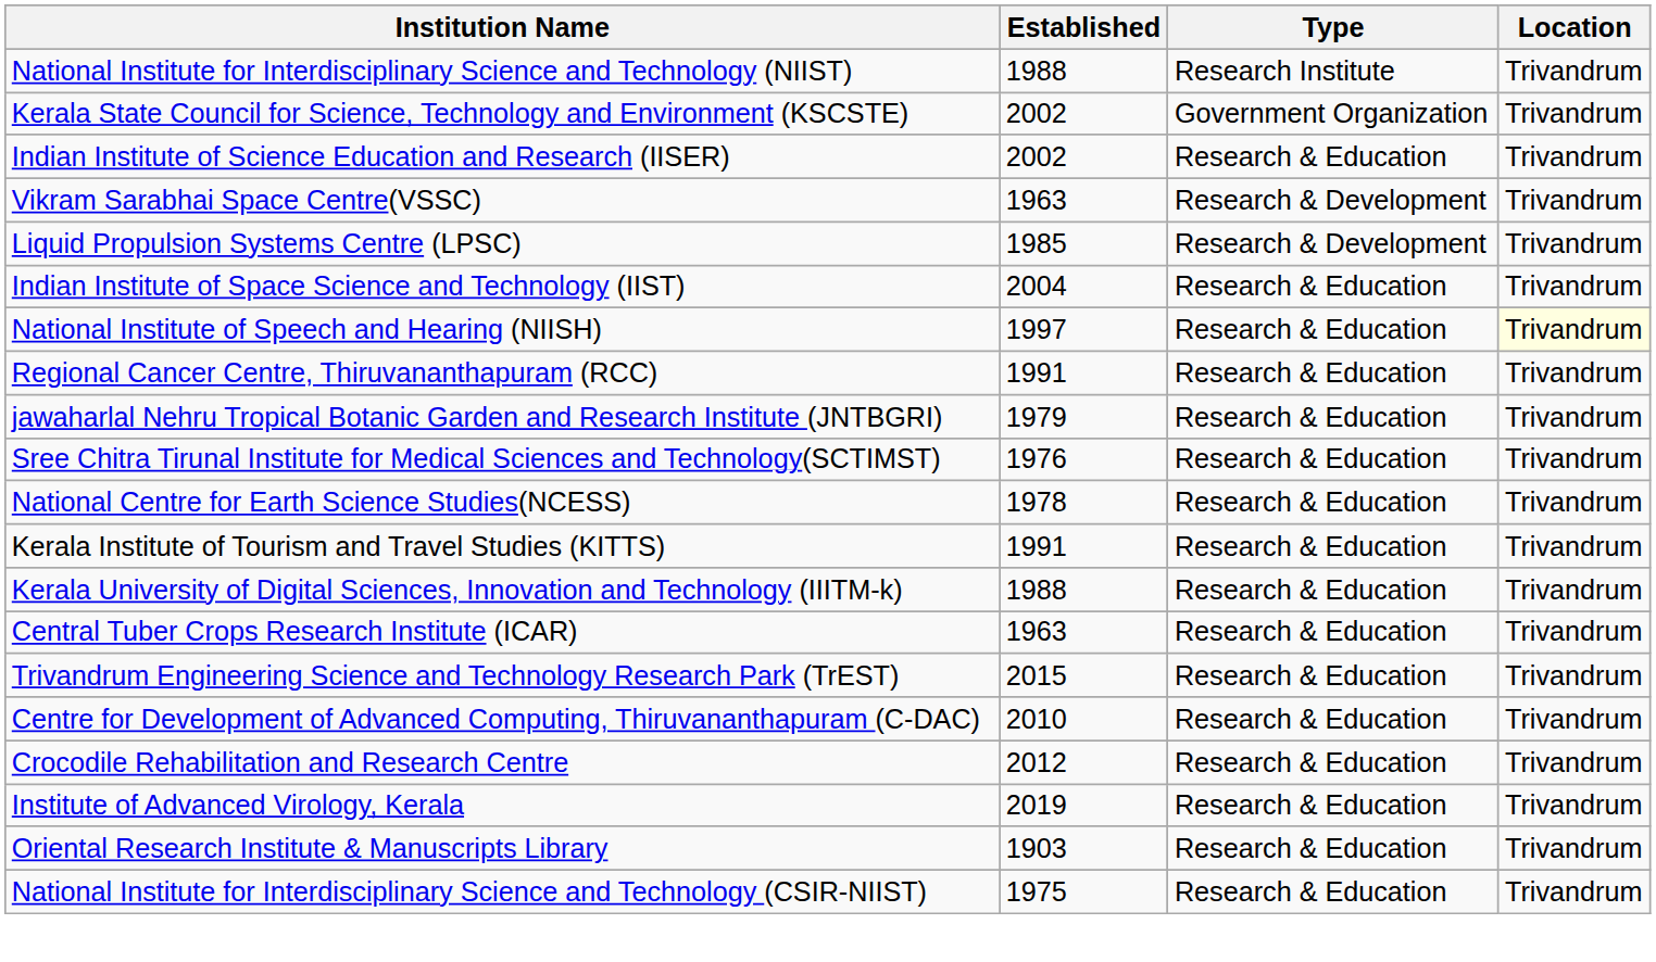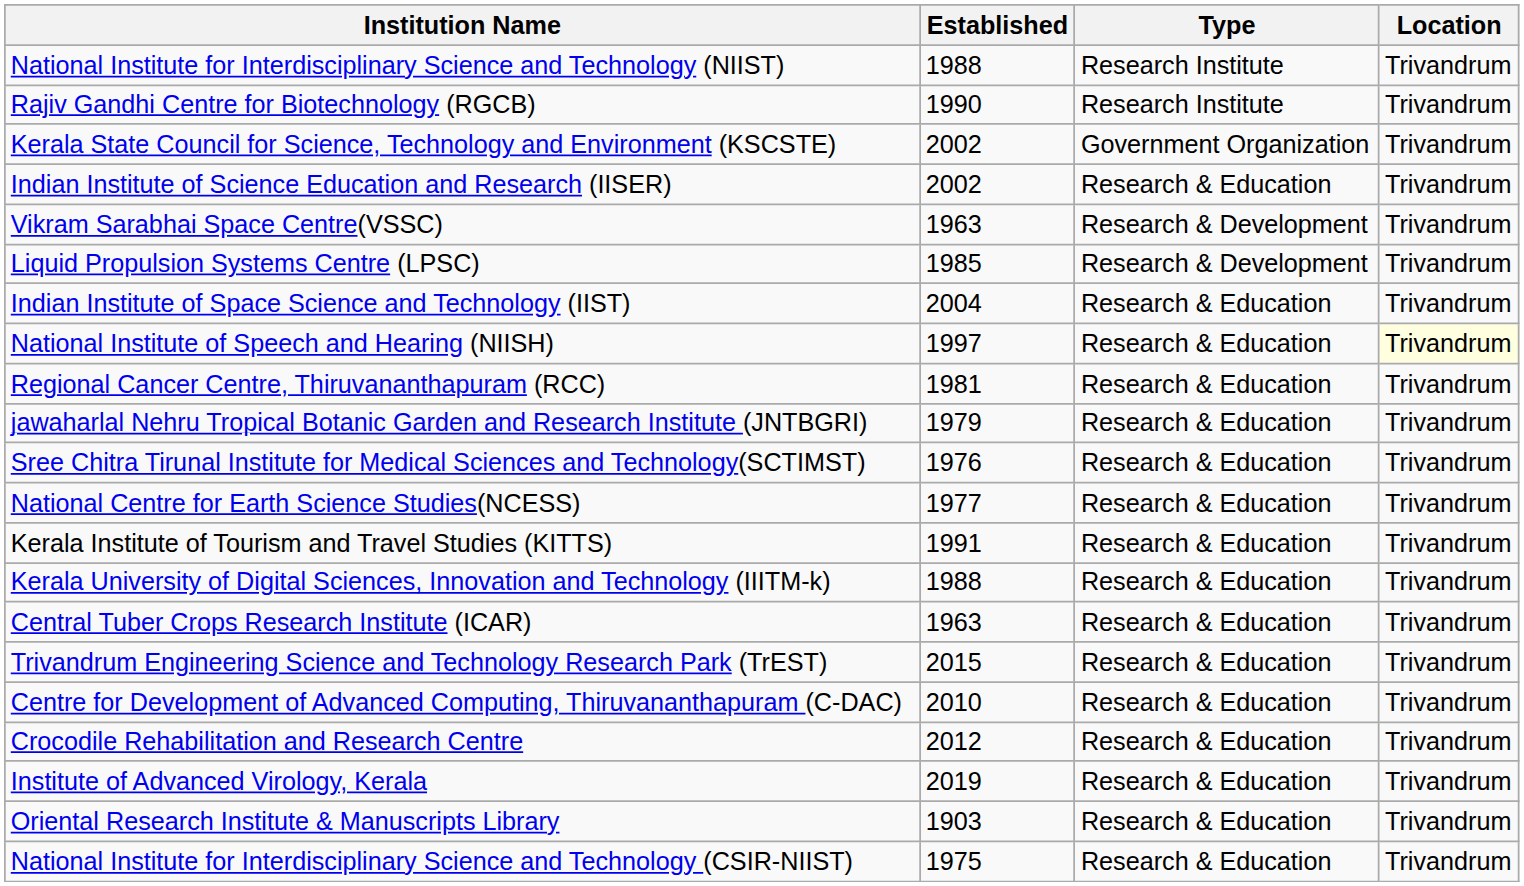+ row: Rajiv Gandhi Centre for Biotechnology (RGCB) | 1990 | Research Institute | Trivandrum
Regional Cancer Centre, Thiruvananthapuram (RCC) | Established: 1991 -> 1981
National Centre for Earth Science Studies(NCESS) | Established: 1978 -> 1977
